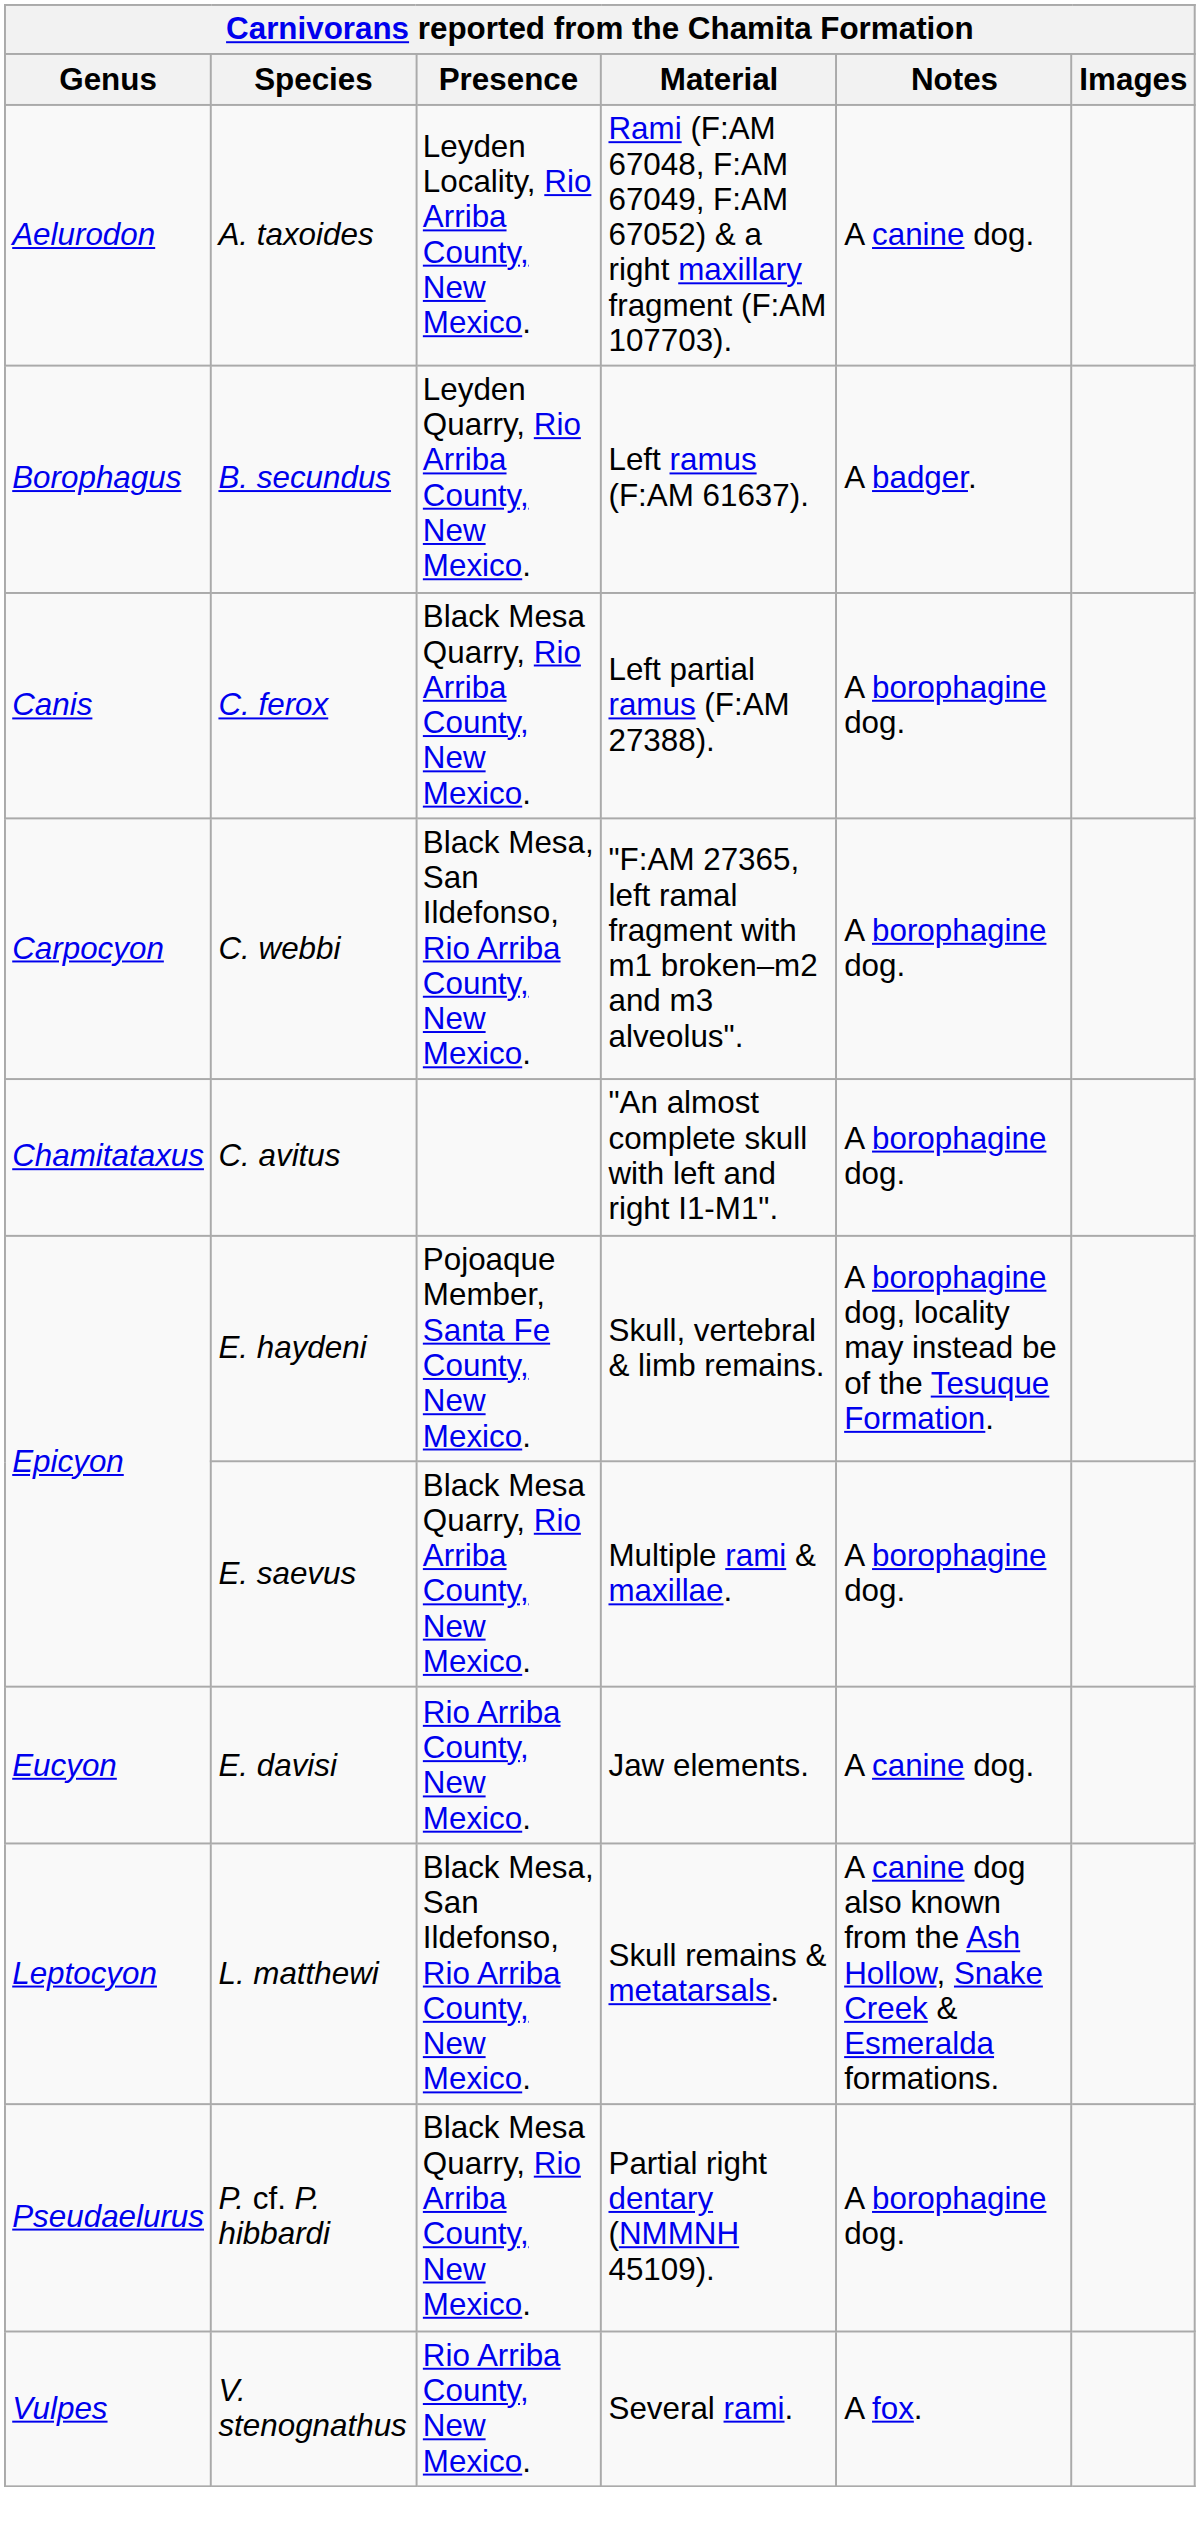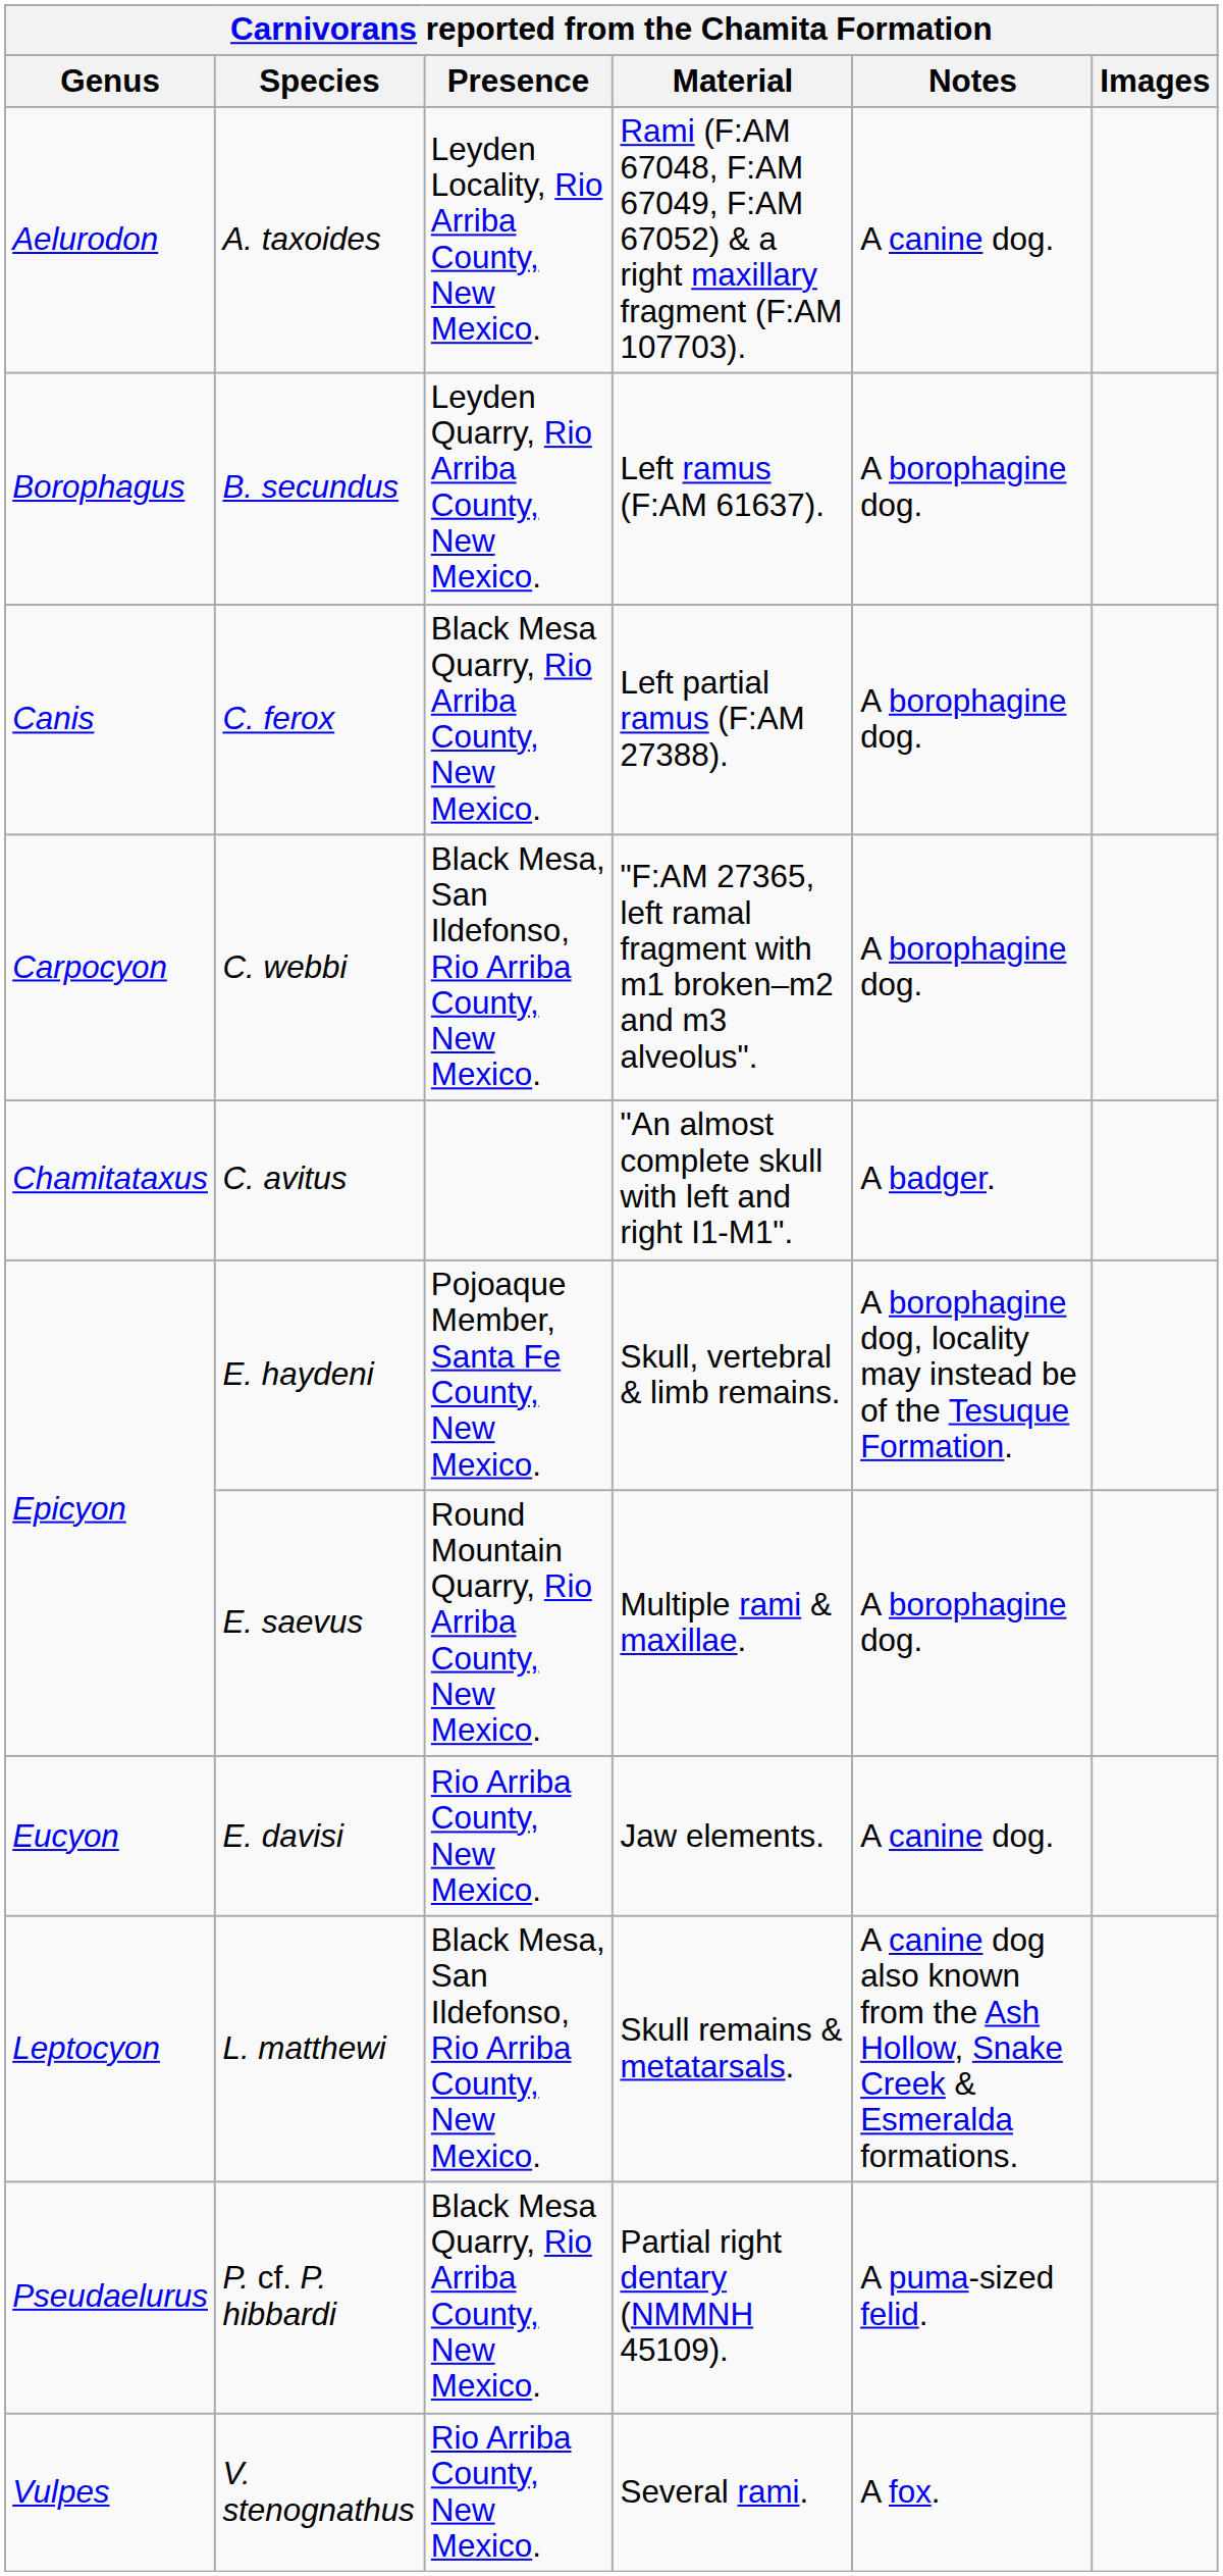B. secundus | Notes: A badger. -> A borophagine dog.
C. avitus | Notes: A borophagine dog. -> A badger.
E. saevus | Presence: Black Mesa Quarry, Rio Arriba County, New Mexico. -> Round Mountain Quarry, Rio Arriba County, New Mexico.
P. cf. P. hibbardi | Notes: A borophagine dog. -> A puma-sized felid.
